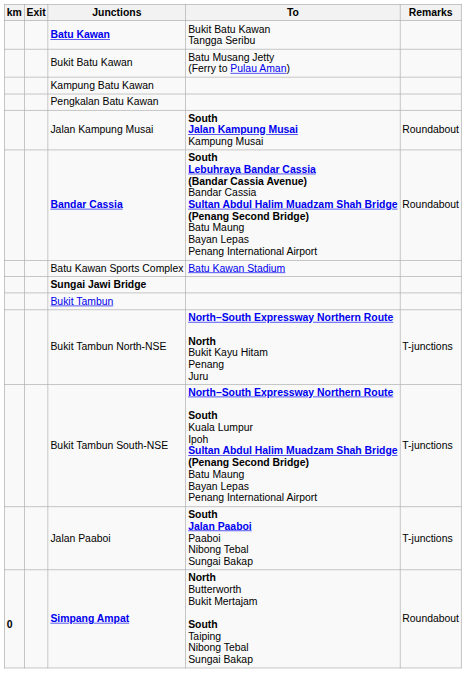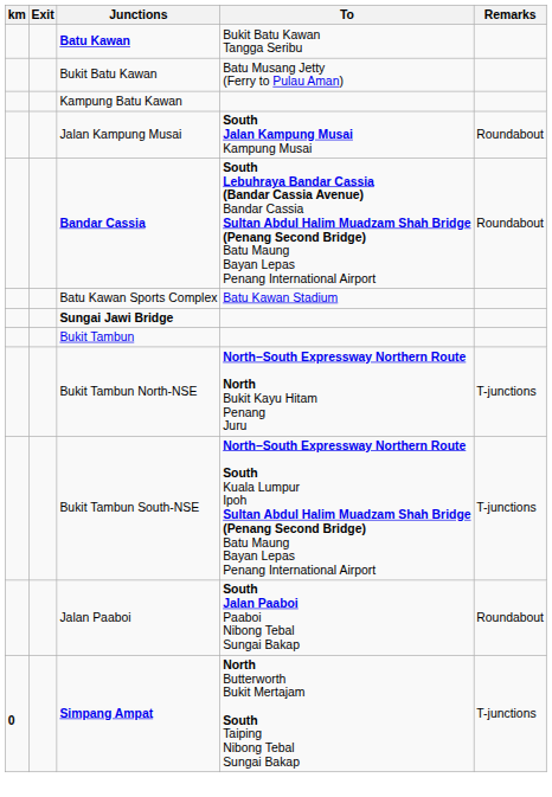- row: Pengkalan Batu Kawan
Jalan Paaboi | Remarks: T-junctions -> Roundabout
Simpang Ampat | Remarks: Roundabout -> T-junctions
